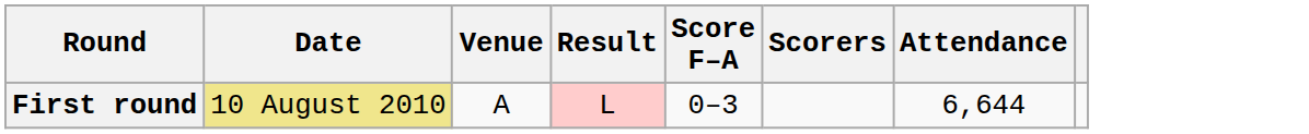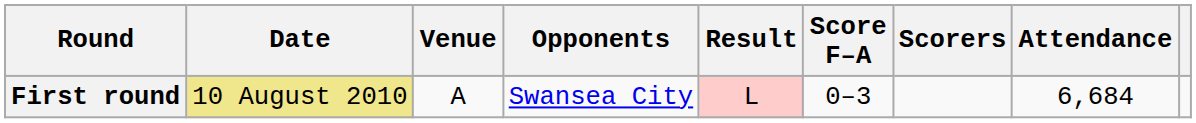+ column: Opponents | Swansea City
First round | Attendance: 6,644 -> 6,684
